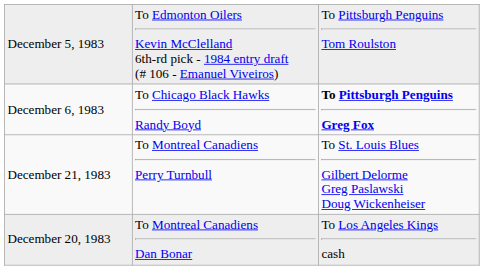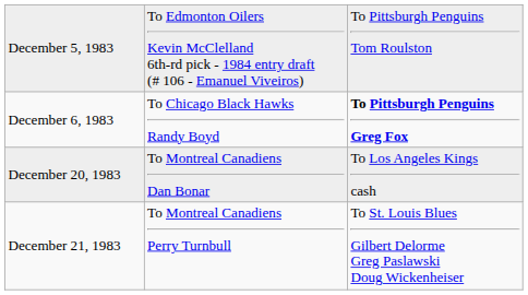rows swapped: December 20, 1983 <-> December 21, 1983
